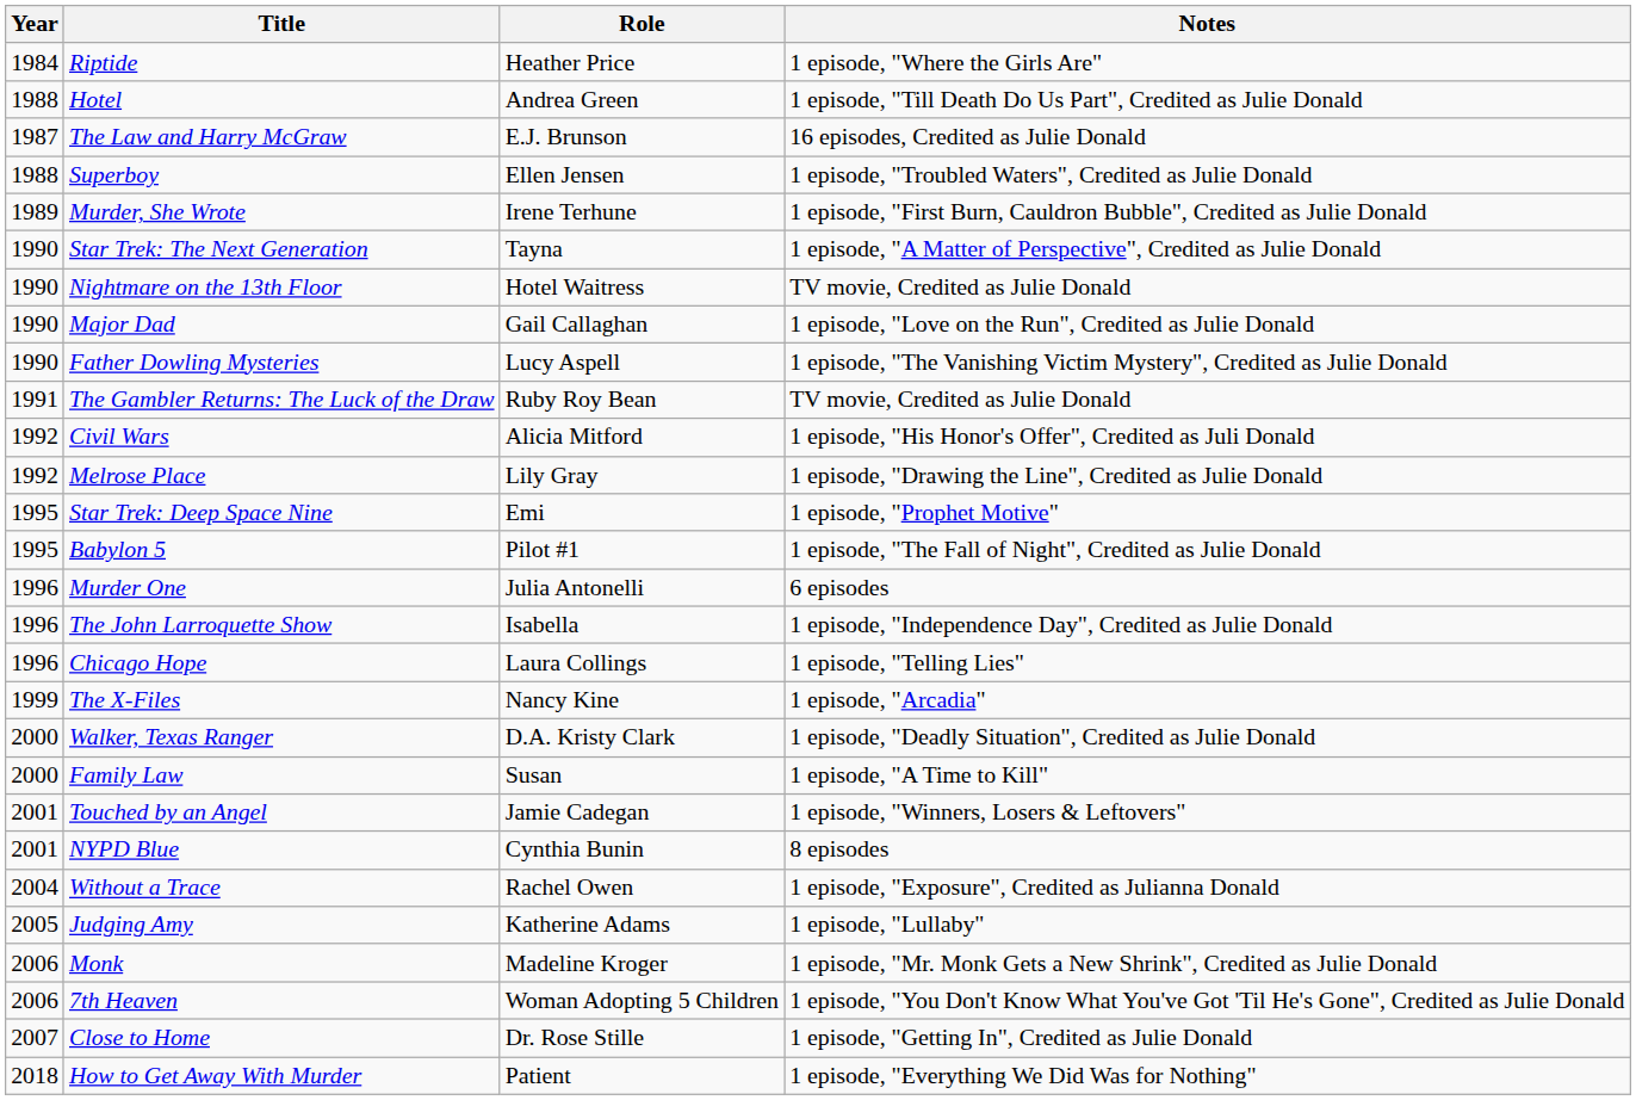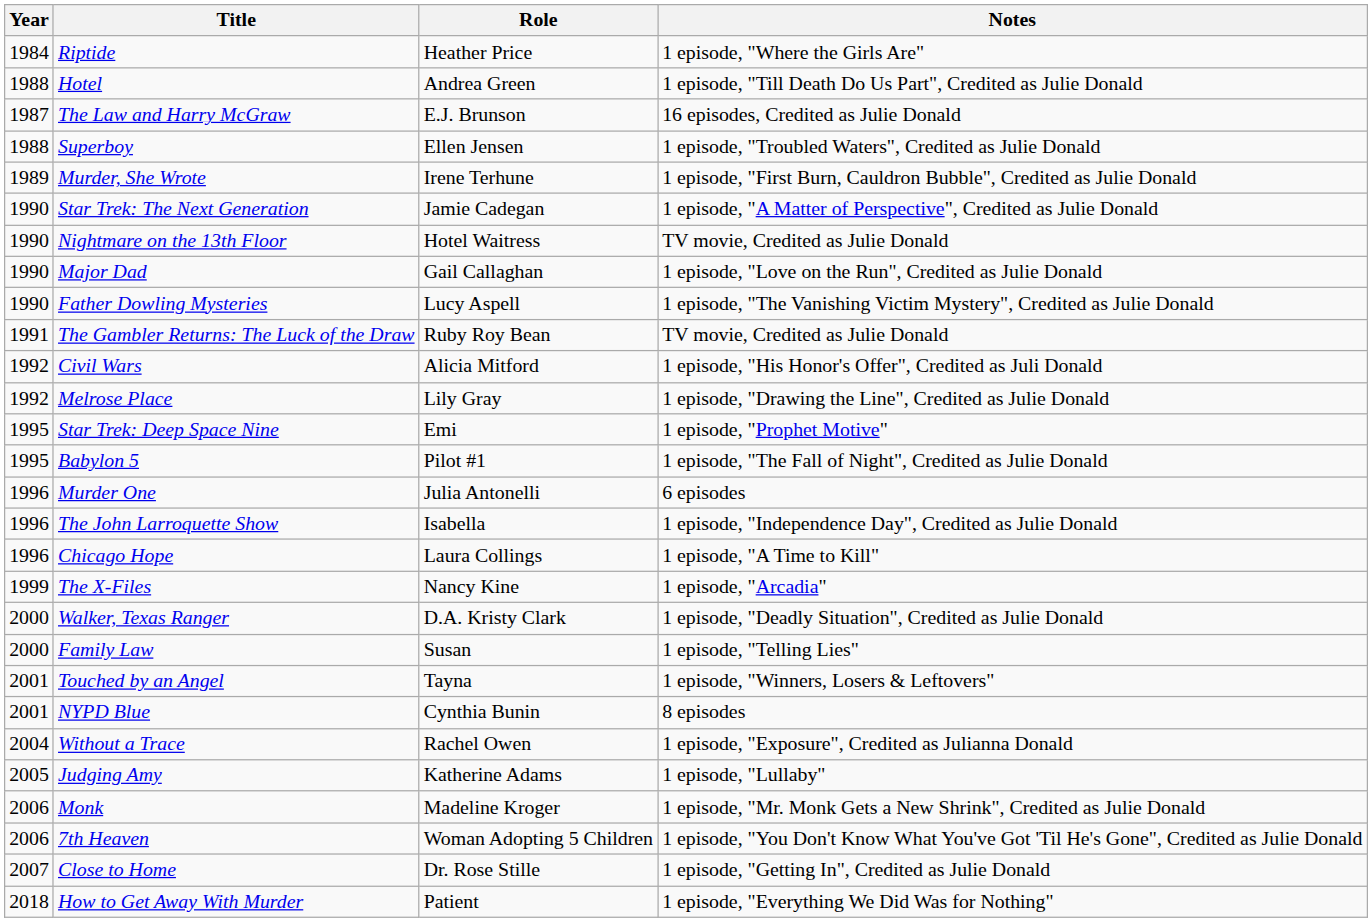Star Trek: The Next Generation | Role: Tayna -> Jamie Cadegan
Chicago Hope | Notes: 1 episode, "Telling Lies" -> 1 episode, "A Time to Kill"
Family Law | Notes: 1 episode, "A Time to Kill" -> 1 episode, "Telling Lies"
Touched by an Angel | Role: Jamie Cadegan -> Tayna
